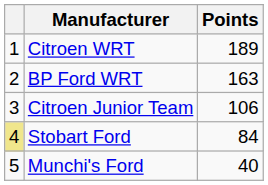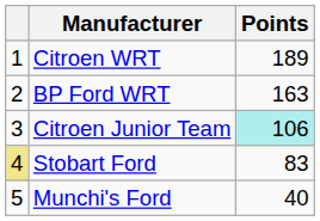Citroen Junior Team | Points: no background -> paleturquoise background
Stobart Ford | Points: 84 -> 83
